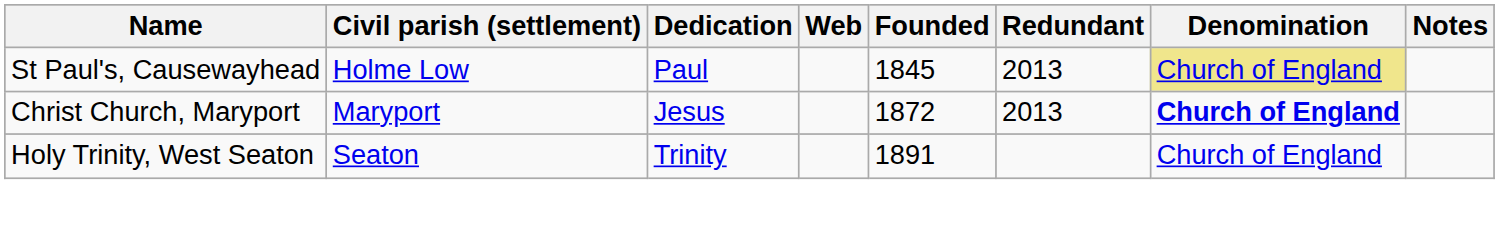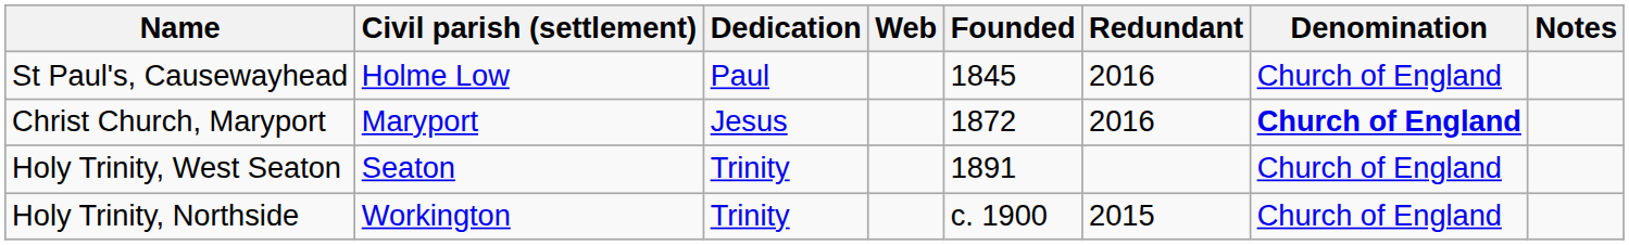St Paul's, Causewayhead | Redundant: 2013 -> 2016
St Paul's, Causewayhead | Denomination: khaki background -> no background
Christ Church, Maryport | Redundant: 2013 -> 2016
+ row: Holy Trinity, Northside | Workington | Trinity | c. 1900 | 2015 | Church of England
